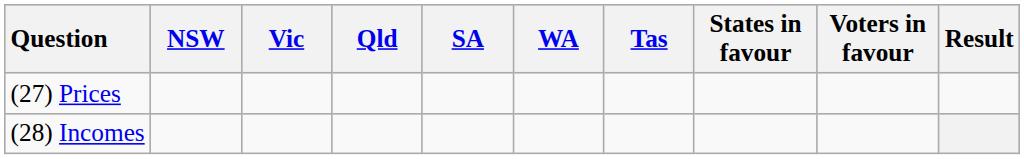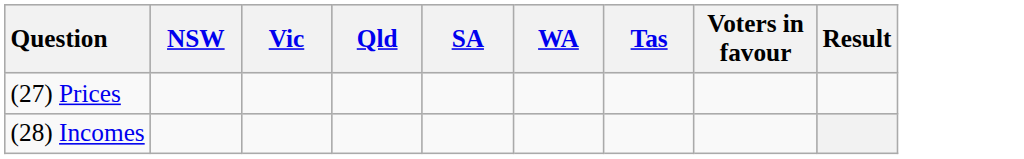- column: States in favour
